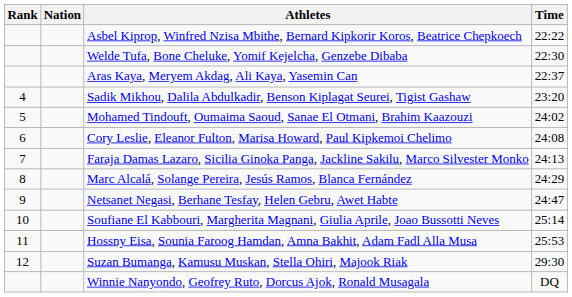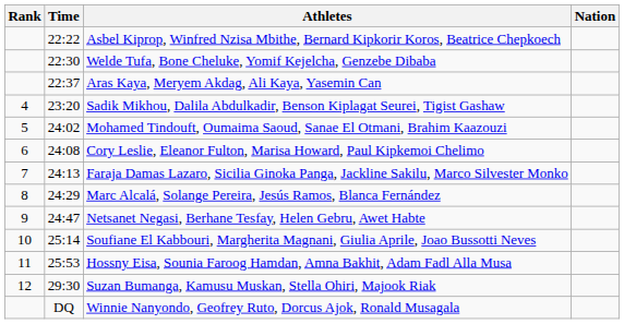columns swapped: Nation <-> Time
